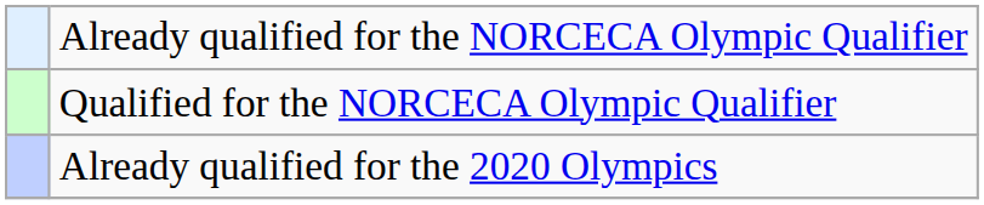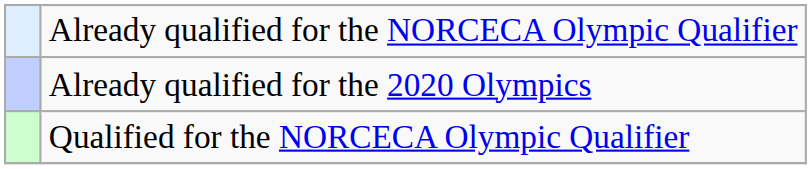rows swapped: Already qualified for the 2020 Olympics <-> Qualified for the NORCECA Olympic Qualifier
